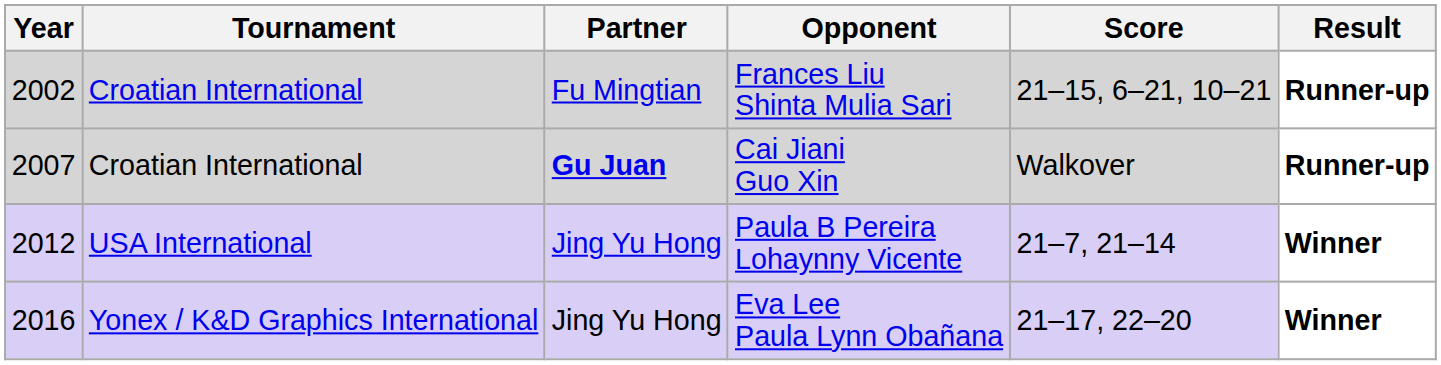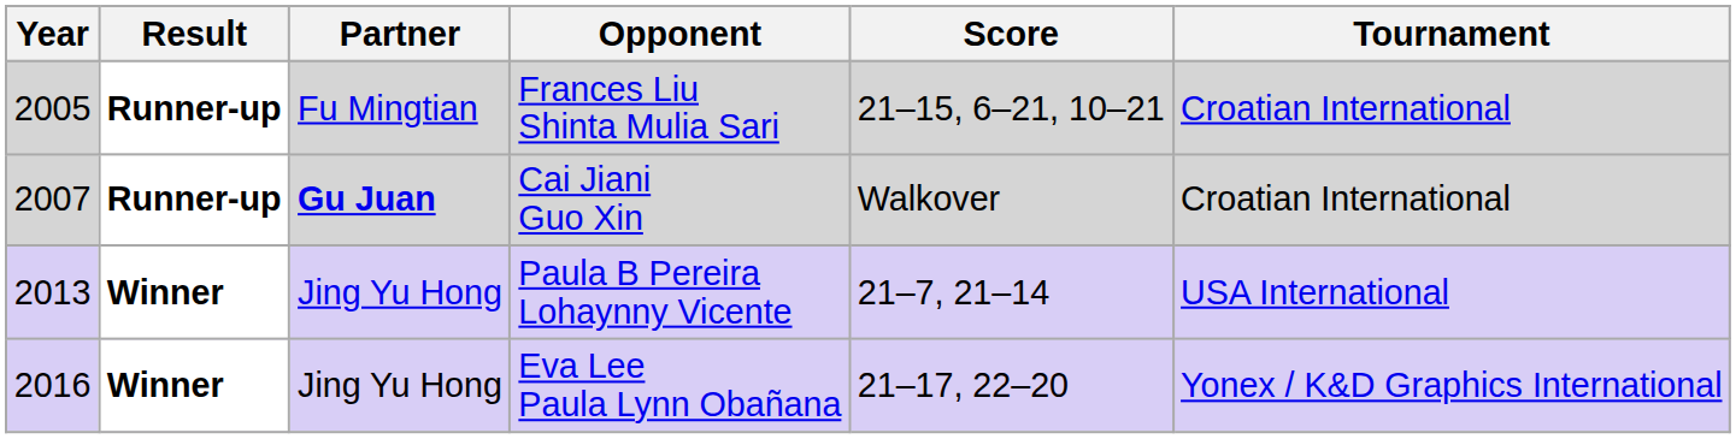columns swapped: Tournament <-> Result
Frances Liu Shinta Mulia Sari | Year: 2002 -> 2005
Paula B Pereira Lohaynny Vicente | Year: 2012 -> 2013
